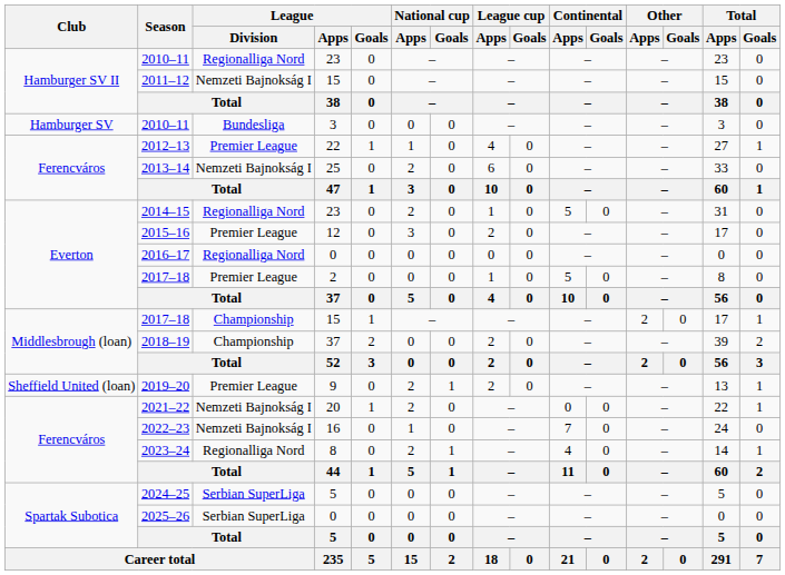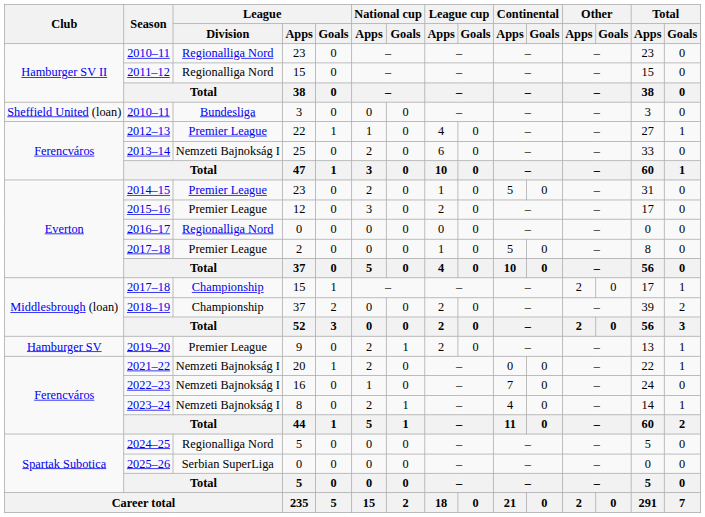2011–12 | League / Division: Nemzeti Bajnokság I -> Regionalliga Nord
2010–11 / 3 | Club: Hamburger SV -> Sheffield United (loan)
2014–15 | League / Division: Regionalliga Nord -> Premier League
2019–20 | Club: Sheffield United (loan) -> Hamburger SV
2023–24 | League / Division: Regionalliga Nord -> Nemzeti Bajnokság I
2024–25 | League / Division: Serbian SuperLiga -> Regionalliga Nord
